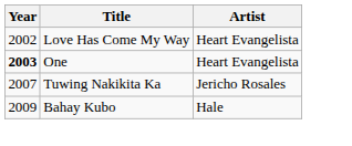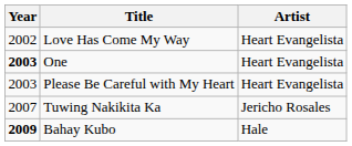+ row: 2003 | Please Be Careful with My Heart | Heart Evangelista
Bahay Kubo | Year: normal -> bold
